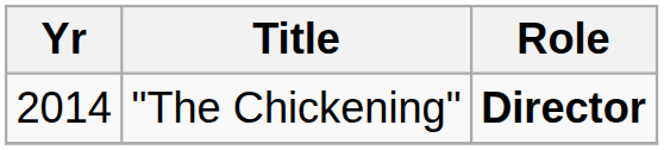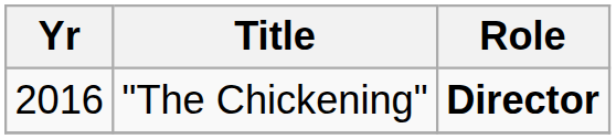"The Chickening" | Yr: 2014 -> 2016
